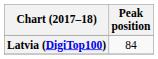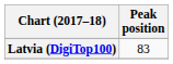Latvia (DigiTop100) | Peak position: 84 -> 83
